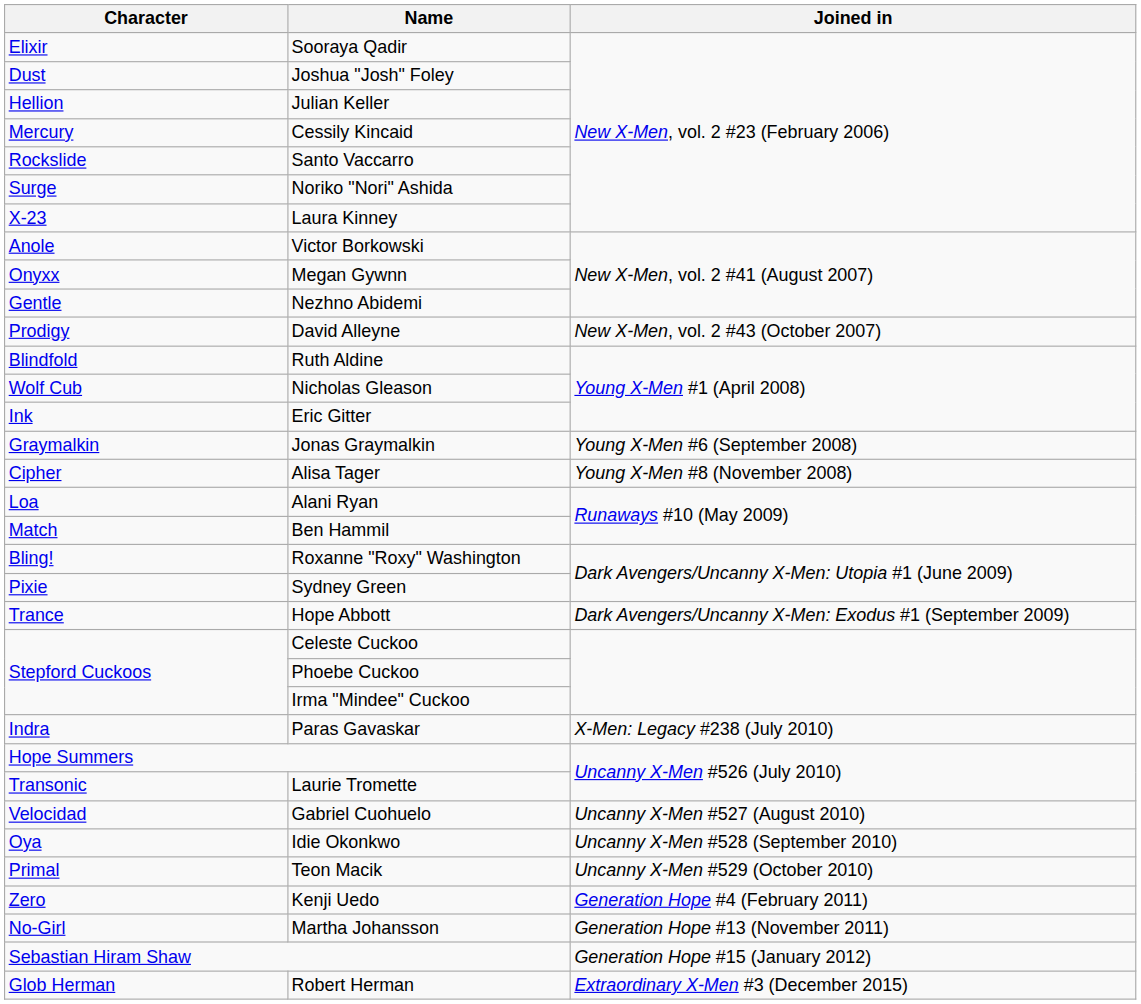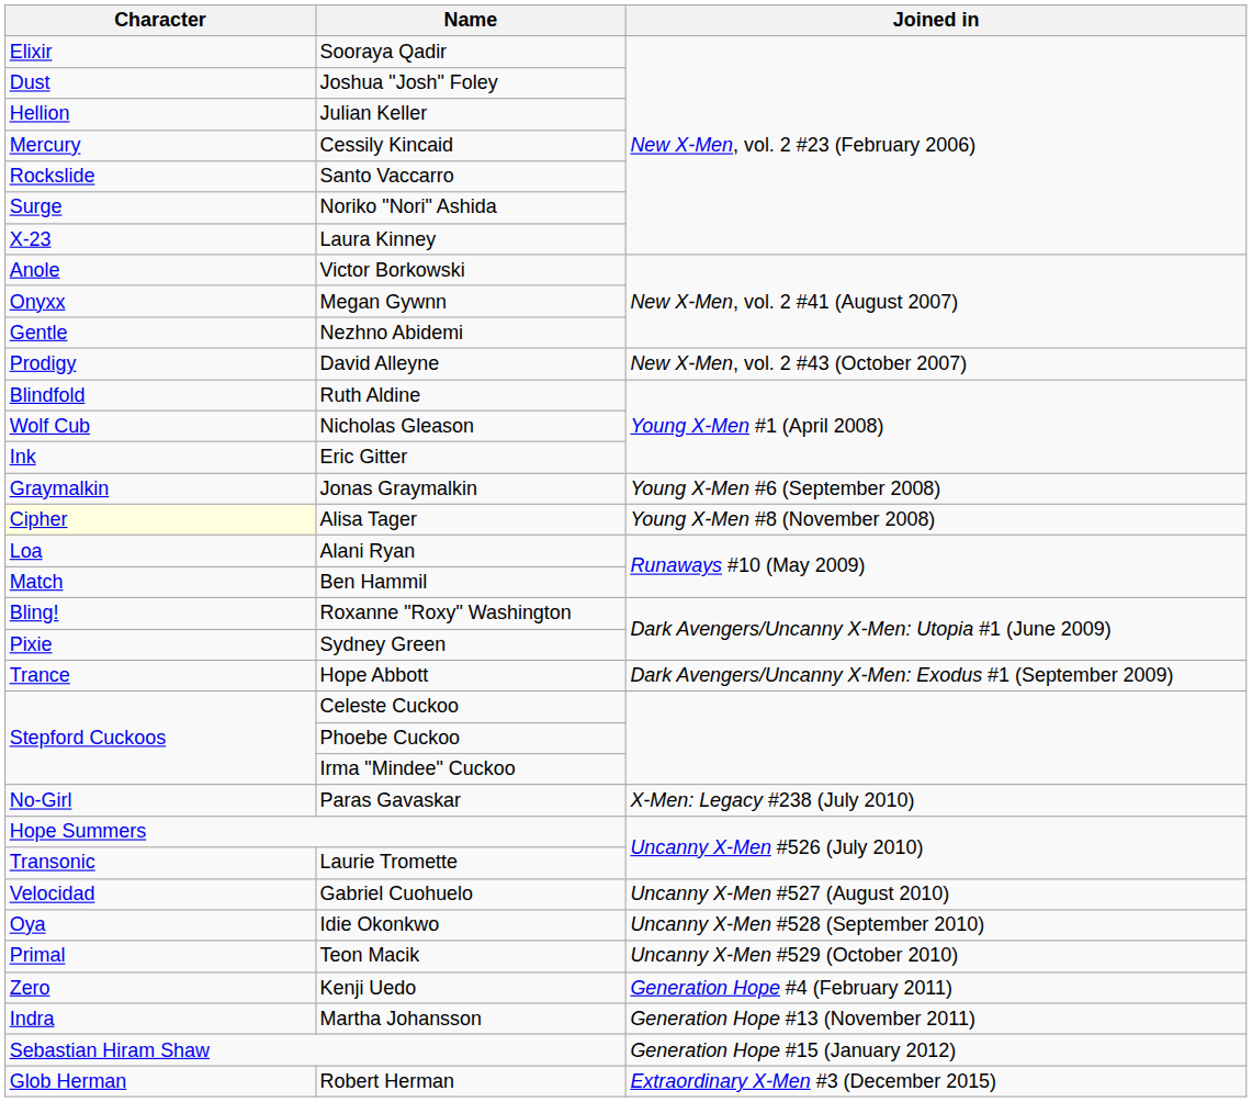Alisa Tager | Character: no background -> lightyellow background
Paras Gavaskar | Character: Indra -> No-Girl
Martha Johansson | Character: No-Girl -> Indra
